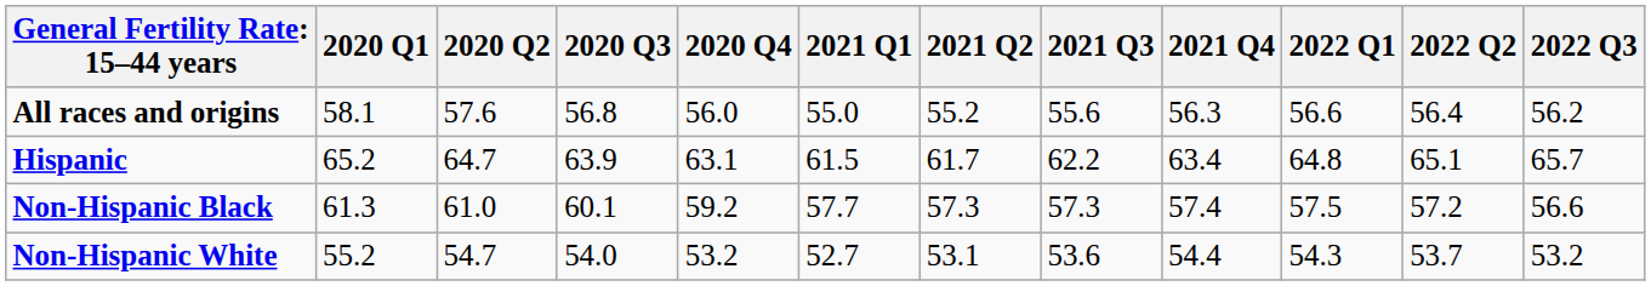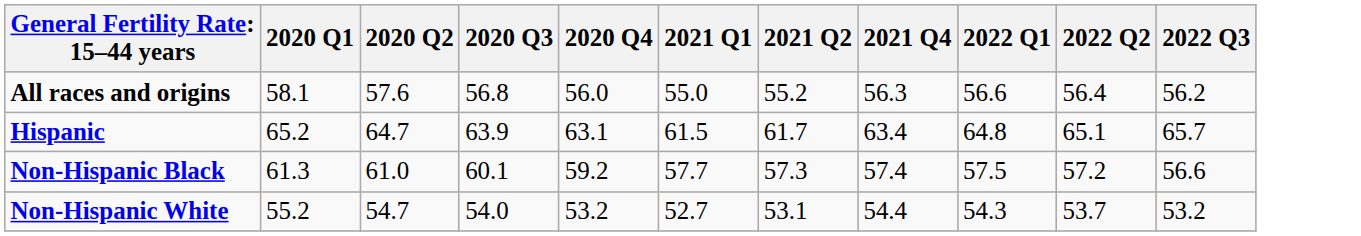- column: 2021 Q3 | 55.6 | 62.2 | 57.3 | 53.6
